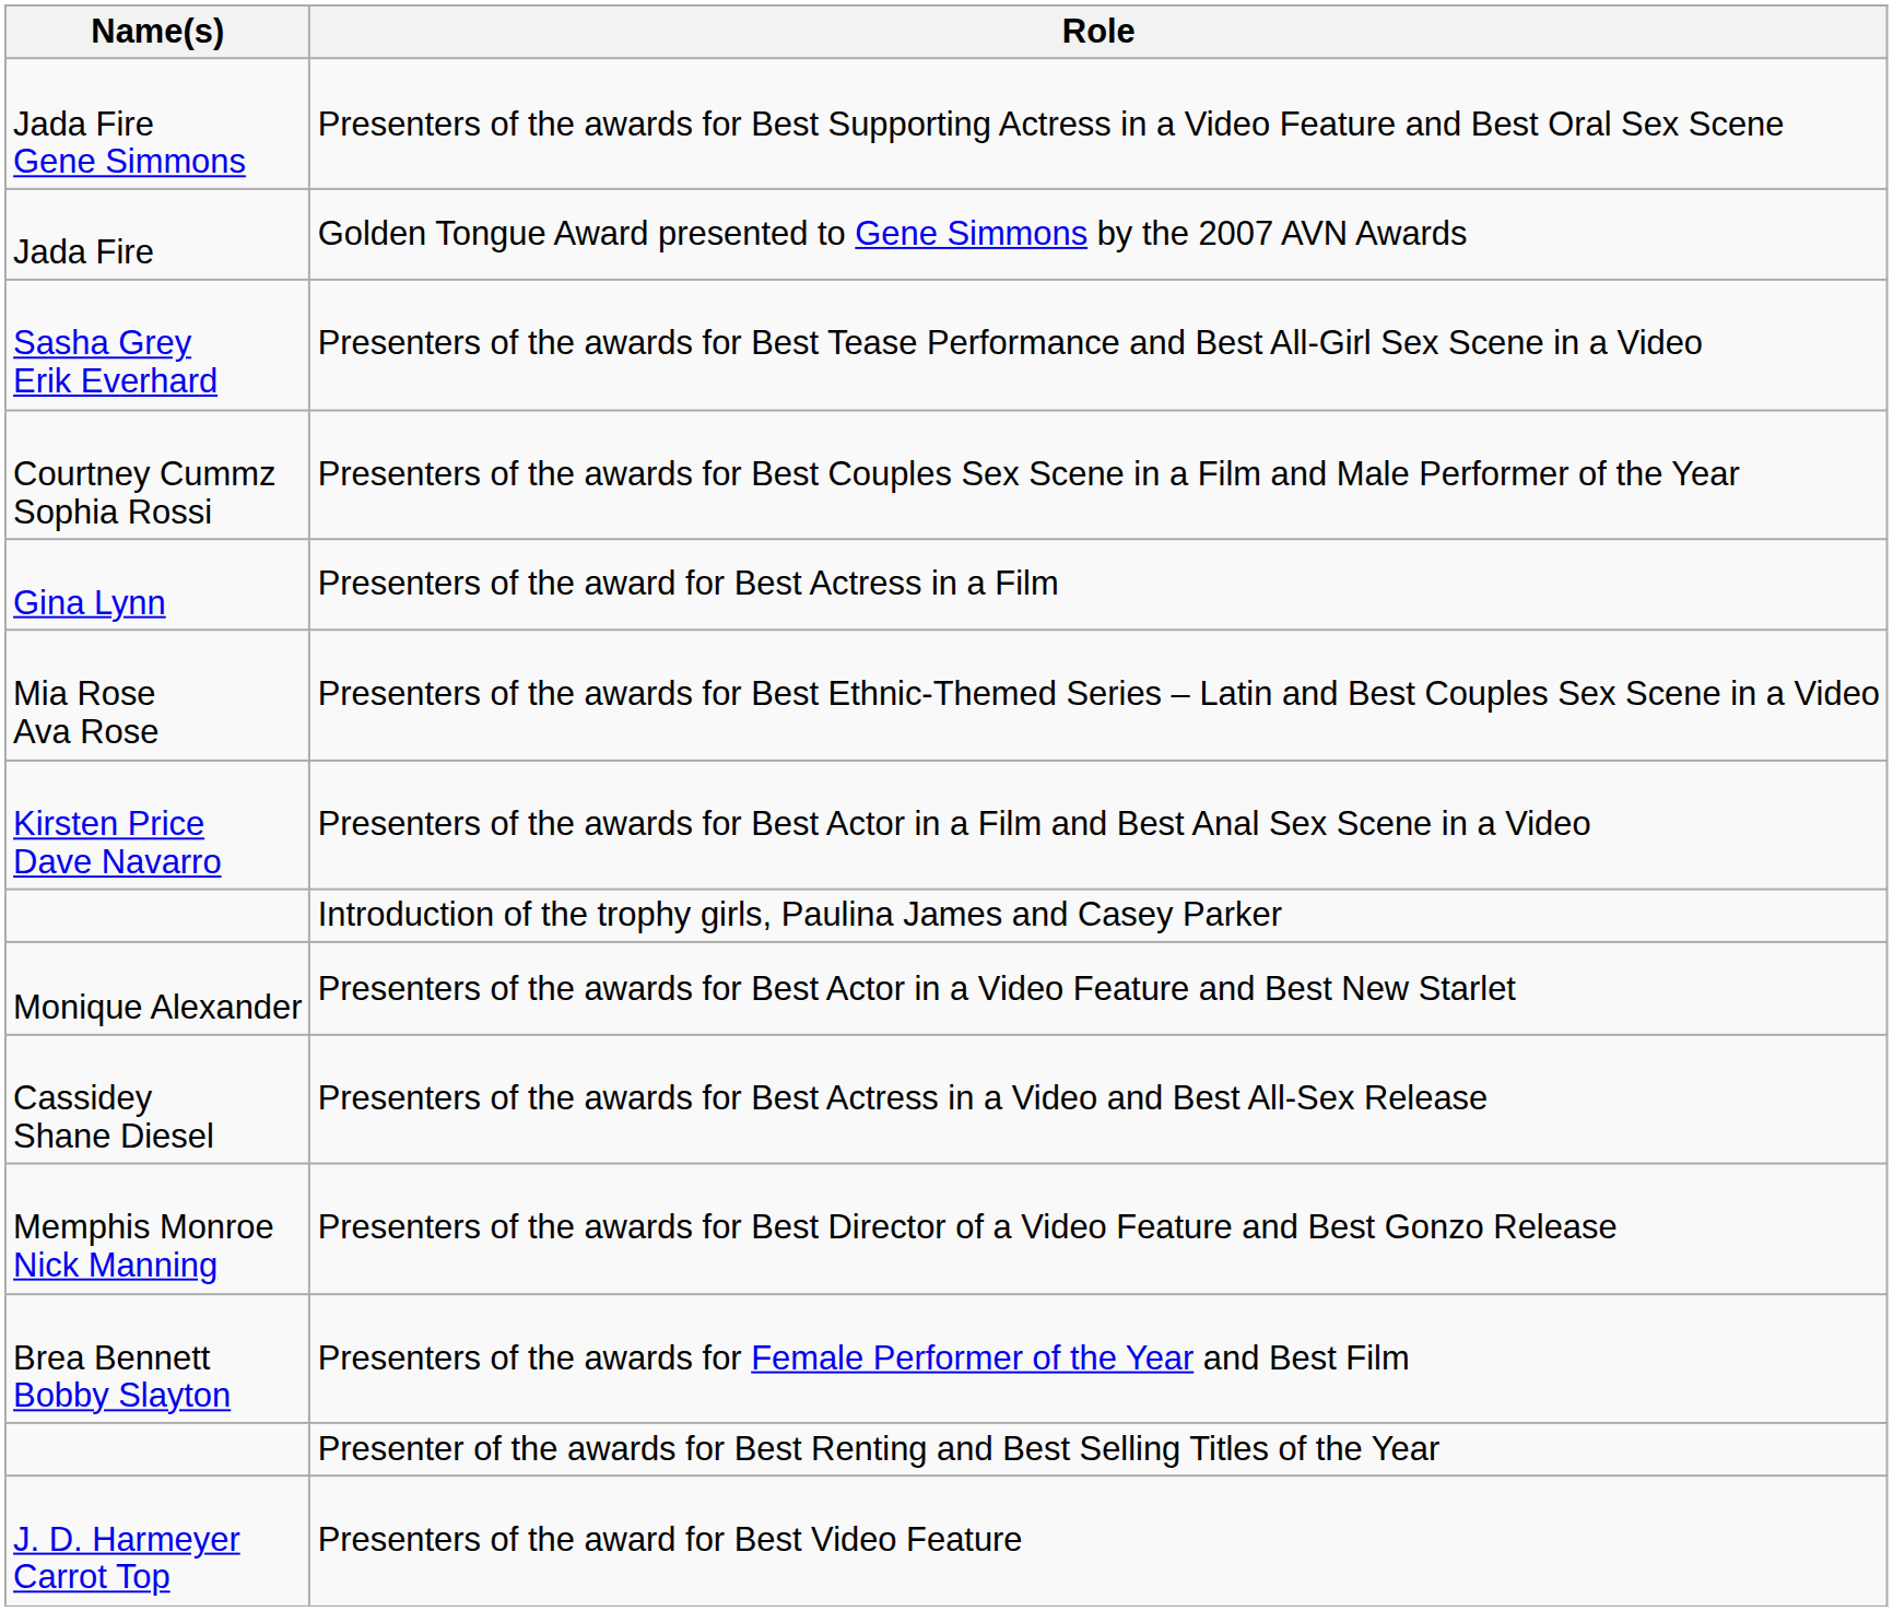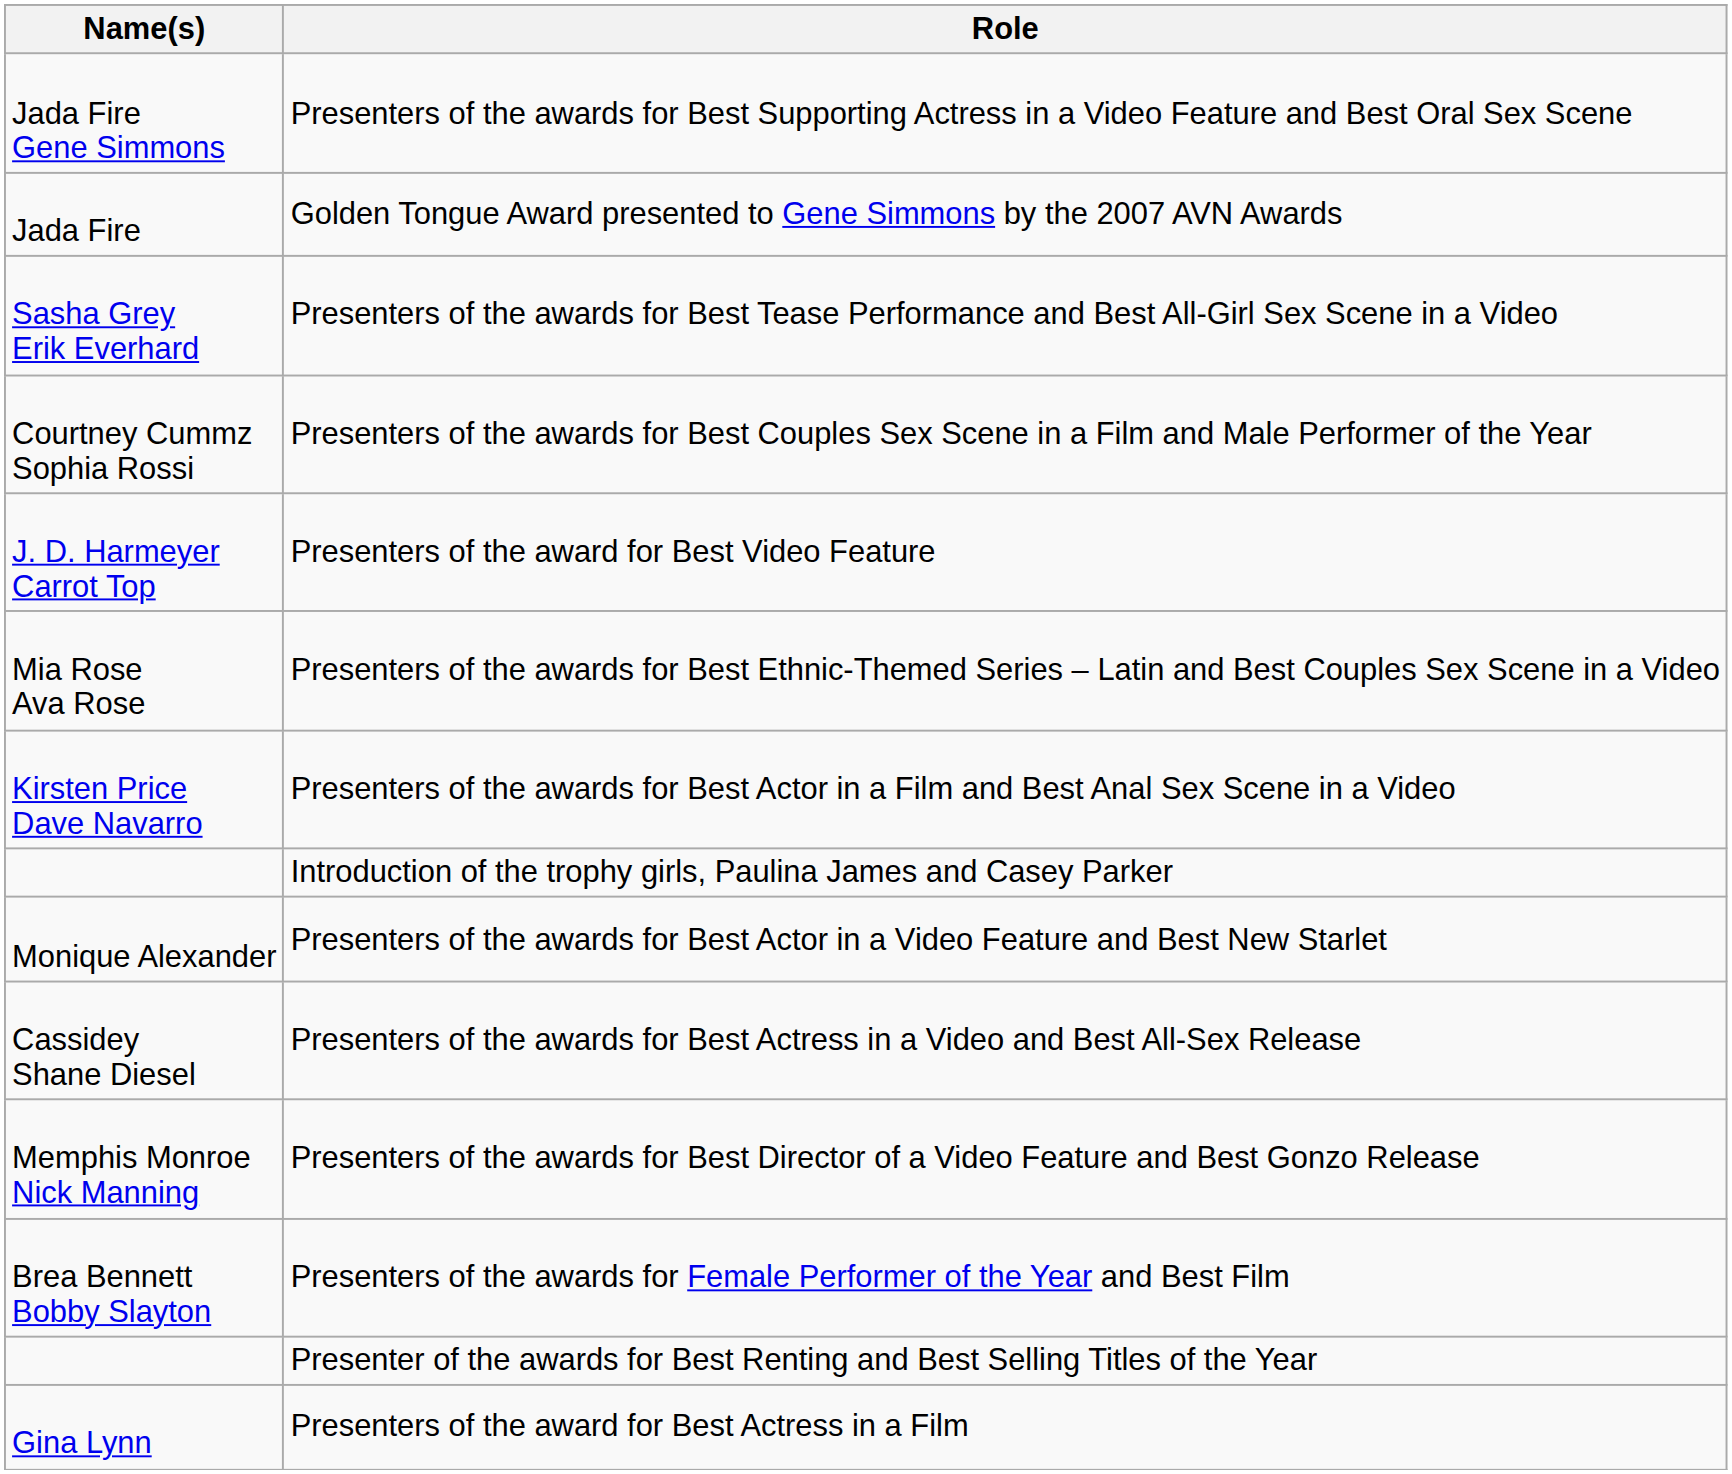rows swapped: Presenters of the award for Best Actress in a Film <-> Presenters of the award for Best Video Feature
